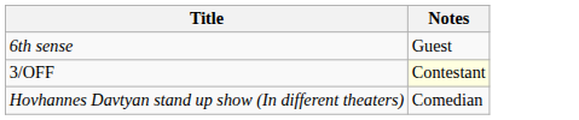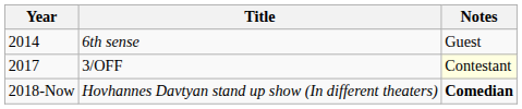+ column: Year | 2014 | 2017 | 2018-Now
Hovhannes Davtyan stand up show (In different theaters) | Notes: normal -> bold
